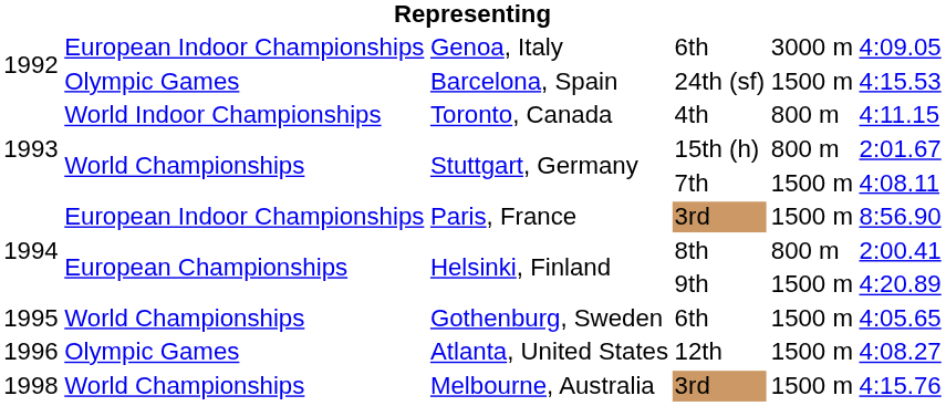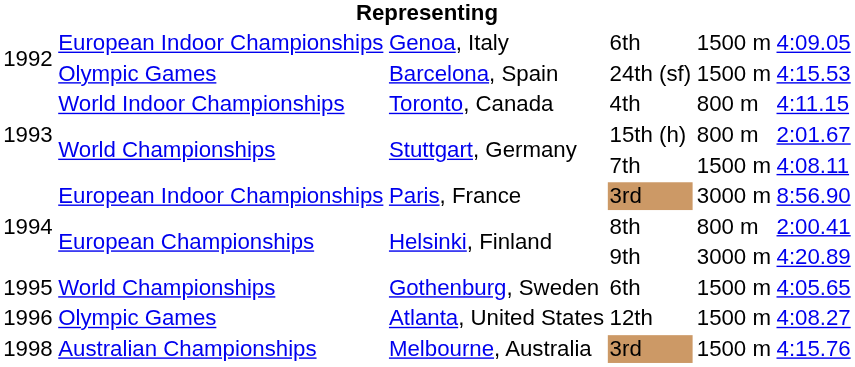Genoa, Italy | column 5: 3000 m -> 1500 m
Paris, France | column 5: 1500 m -> 3000 m
Helsinki, Finland / 9th | column 5: 1500 m -> 3000 m
Melbourne, Australia | column 2: World Championships -> Australian Championships
